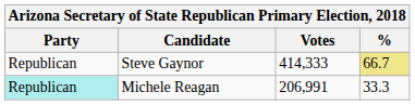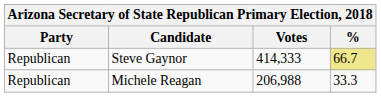Michele Reagan | Party: paleturquoise background -> no background
Michele Reagan | Votes: 206,991 -> 206,988
